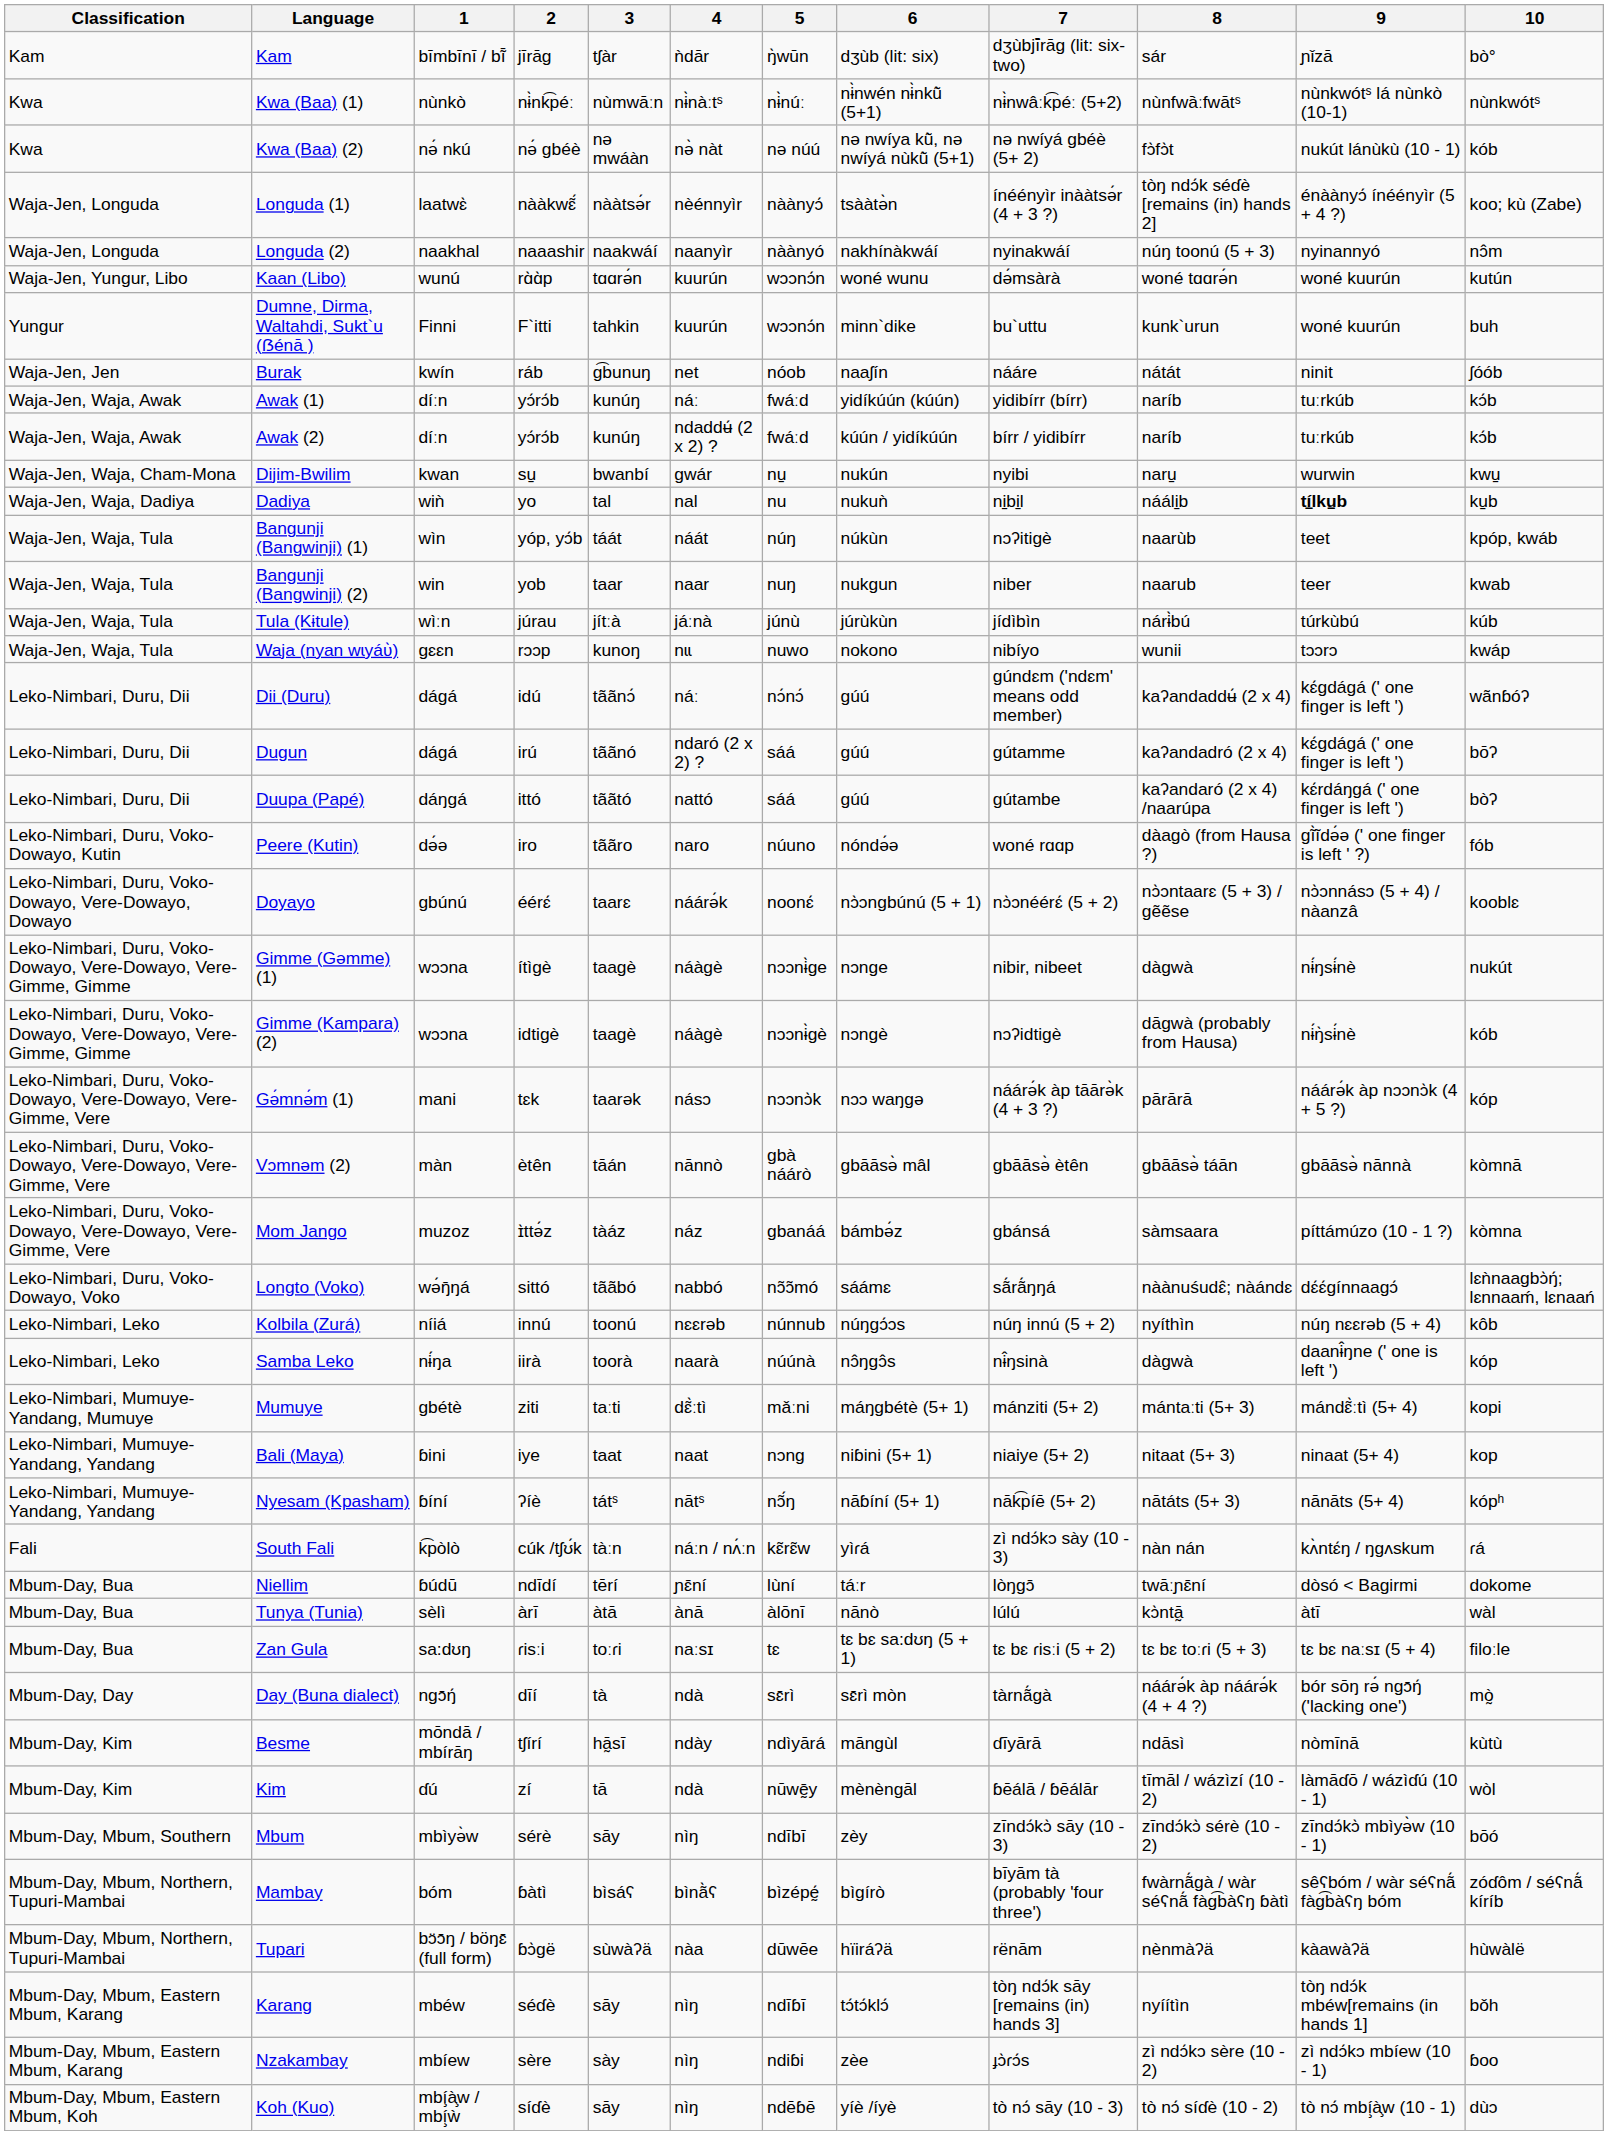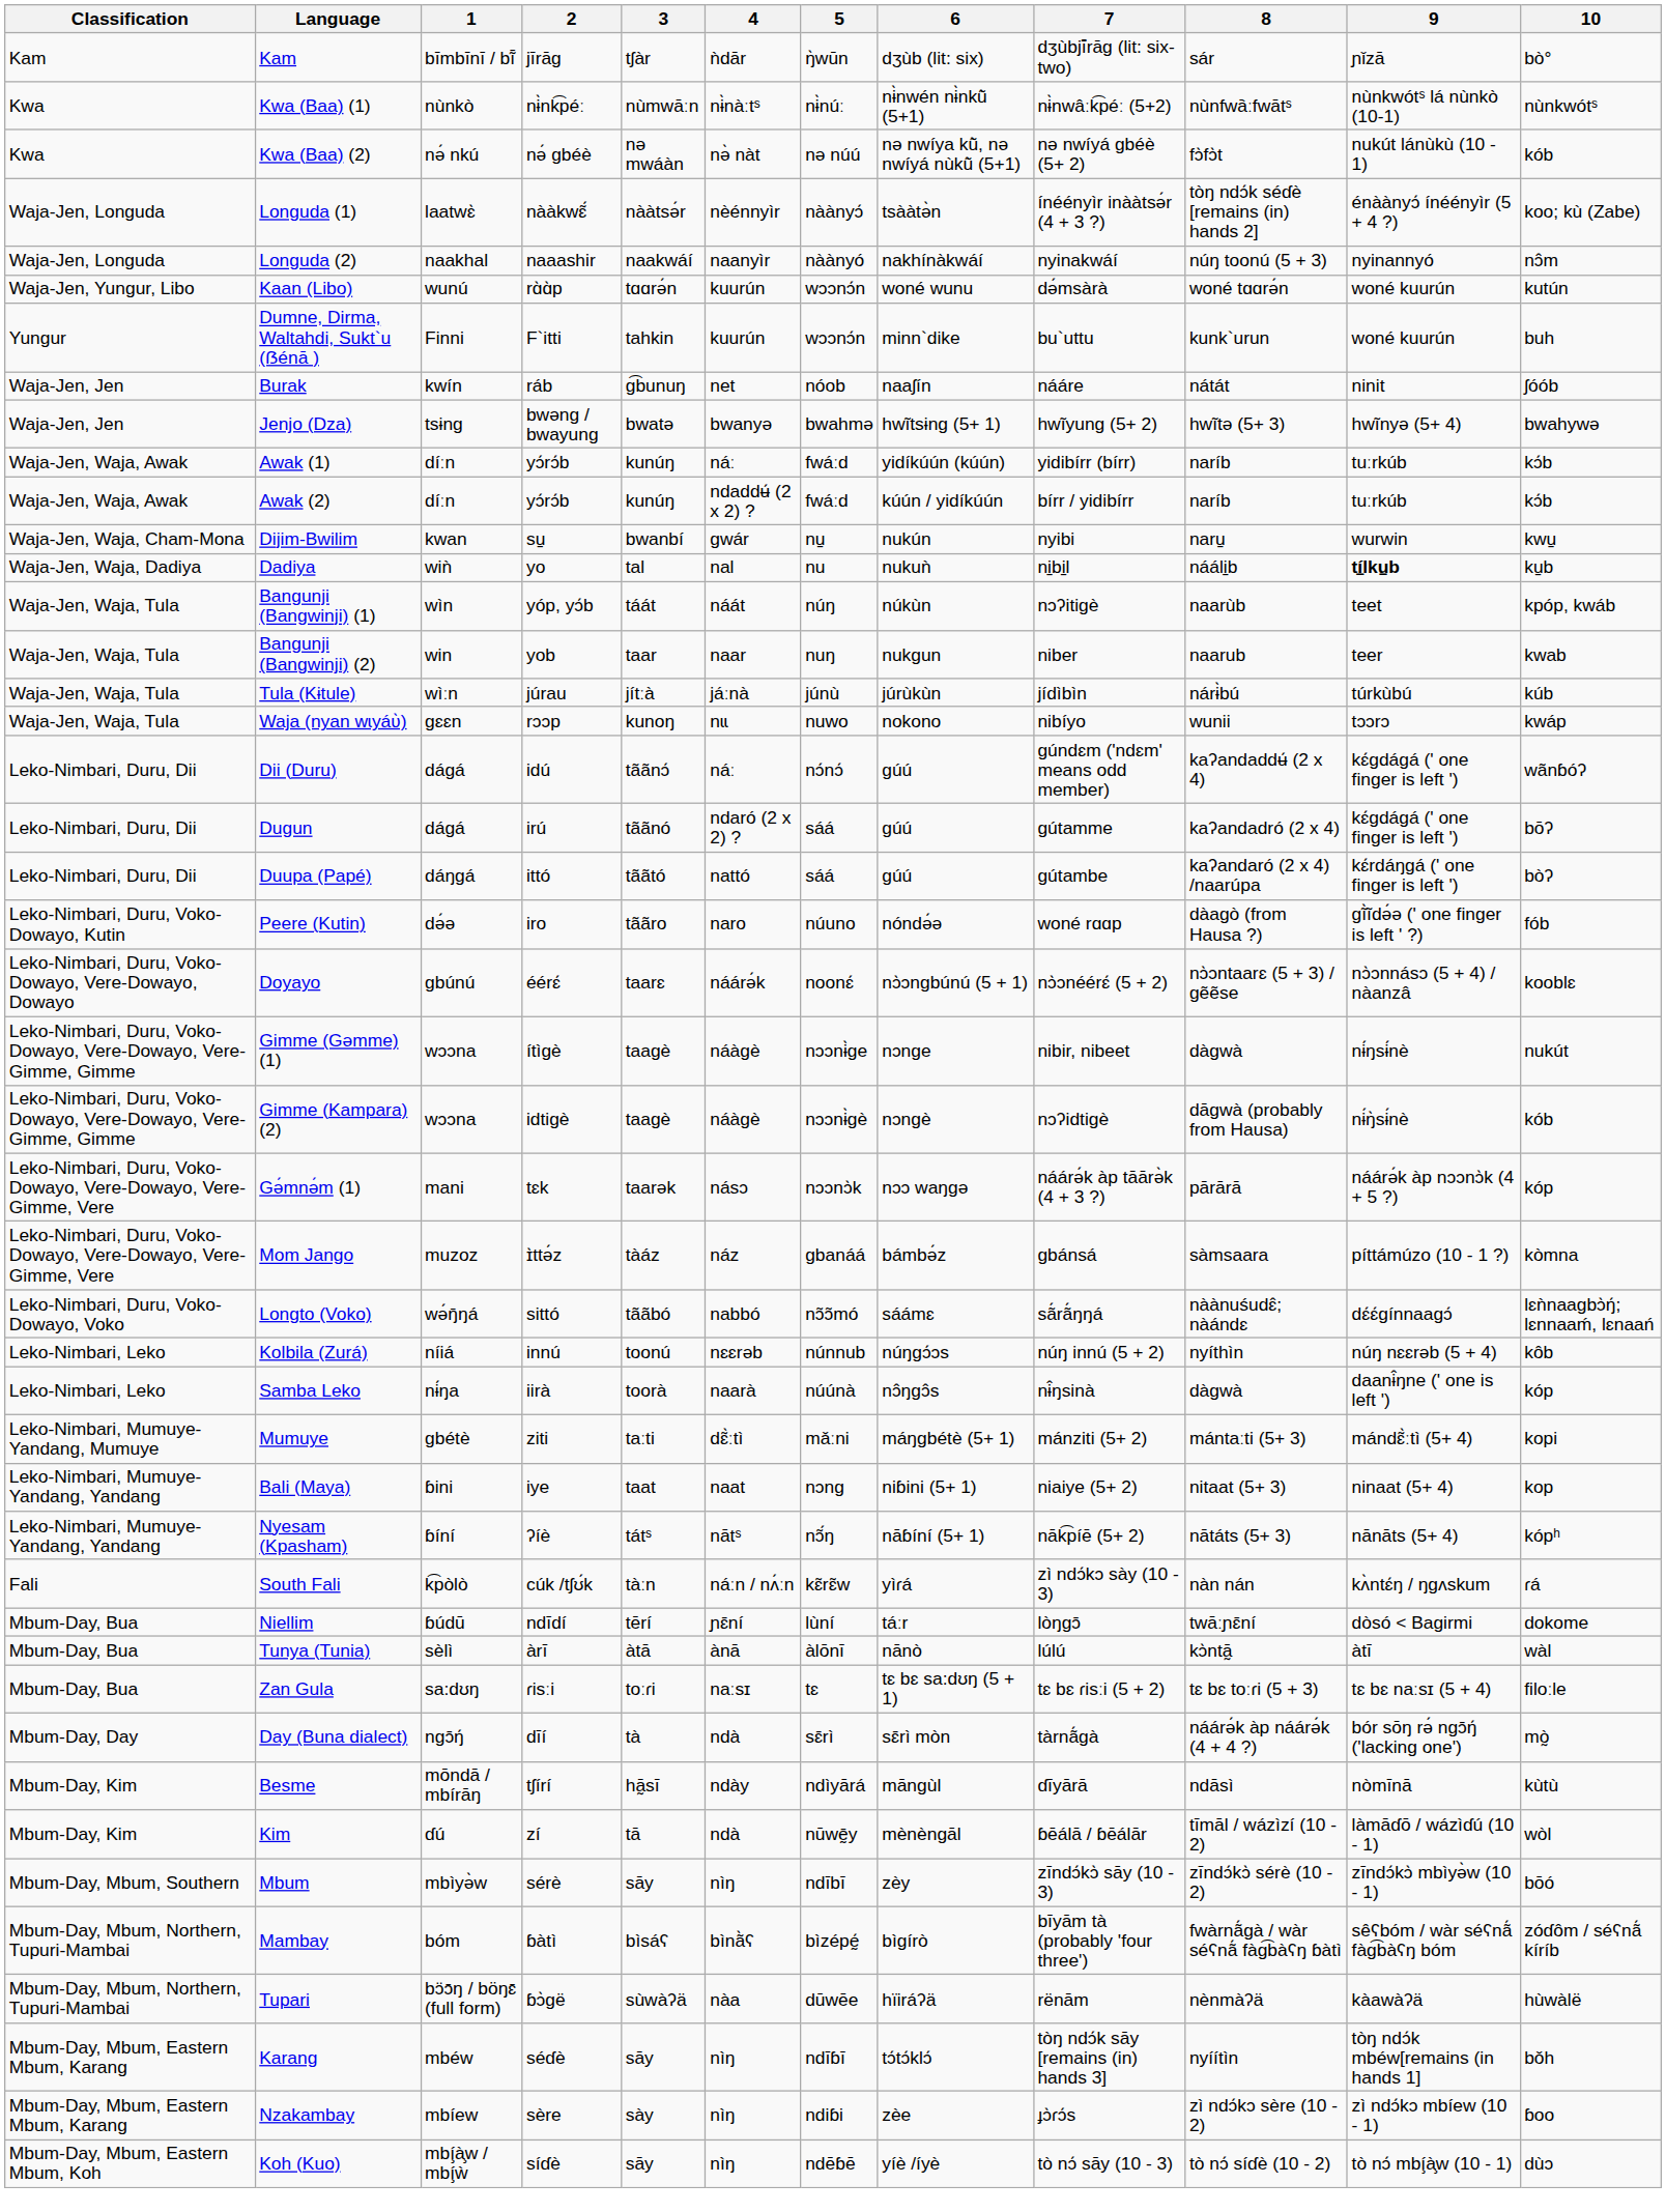+ row: Waja-Jen, Jen | Jenjo (Dza) | tsɨnɡ | bwənɡ / bwayunɡ | bwatə | bwanyə | bwahmə | hwĩtsɨnɡ (5+ 1) | hwĩyunɡ (5+ 2) | hwĩtə (5+ 3) | hwĩnyə (5+ 4) | bwahywə
- row: Leko-Nimbari, Duru, Voko-Dowayo, Vere-Dowayo, Vere-Gimme, Vere | Vɔmnəm (2) | màn | ètên | tāán | nānnò | ɡbà náárò | ɡbāāsə̀ mâl | ɡbāāsə̀ ètên | ɡbāāsə̀ táān | ɡbāāsə̀ nānnà | kòmnā
